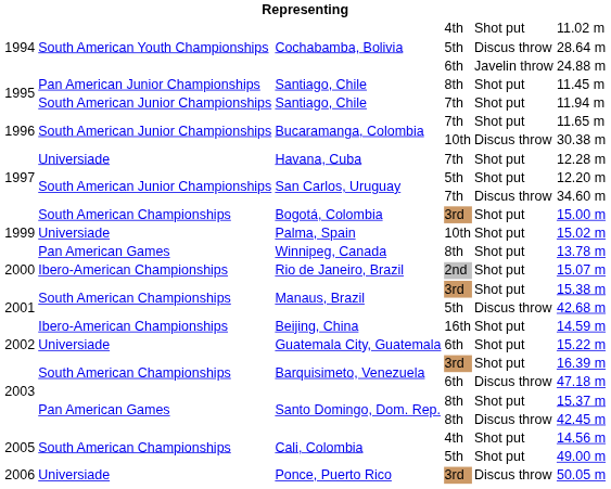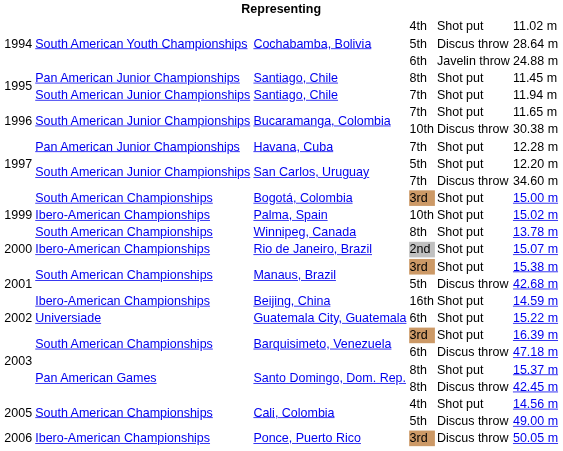Havana, Cuba | column 2: Universiade -> Pan American Junior Championships
Palma, Spain | column 2: Universiade -> Ibero-American Championships
Winnipeg, Canada | column 2: Pan American Games -> South American Championships
Cali, Colombia / 5th | column 5: Shot put -> Discus throw
Ponce, Puerto Rico | column 2: Universiade -> Ibero-American Championships
